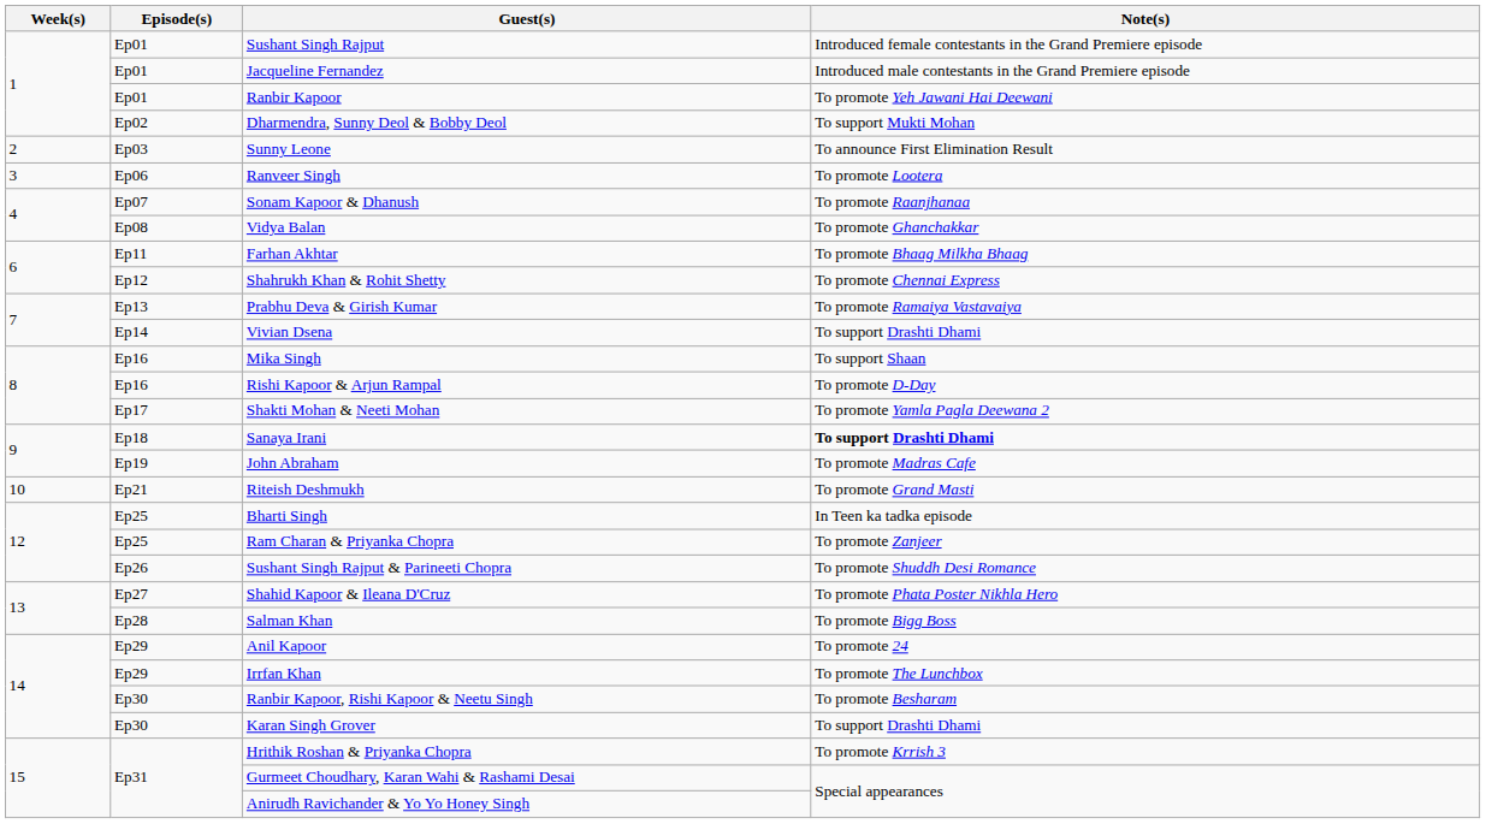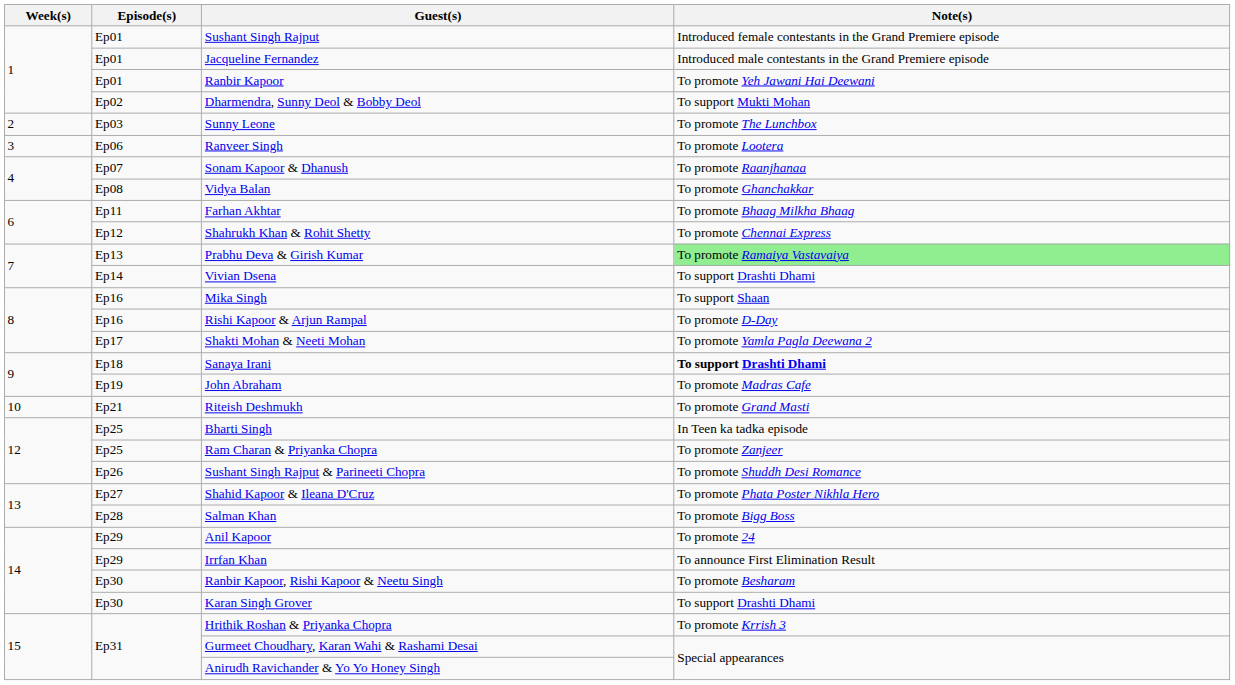Sunny Leone | Note(s): To announce First Elimination Result -> To promote The Lunchbox
Prabhu Deva & Girish Kumar | Note(s): no background -> lightgreen background
Irrfan Khan | Note(s): To promote The Lunchbox -> To announce First Elimination Result
